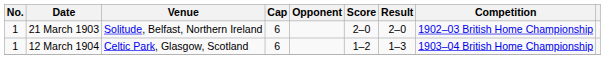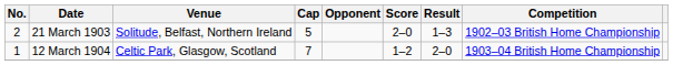21 March 1903 | No.: 1 -> 2
21 March 1903 | Cap: 6 -> 5
21 March 1903 | Result: 2–0 -> 1–3
12 March 1904 | Cap: 6 -> 7
12 March 1904 | Result: 1–3 -> 2–0
